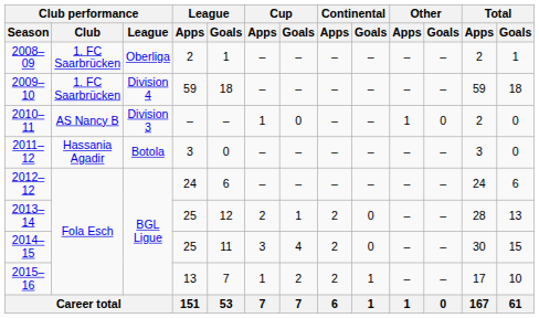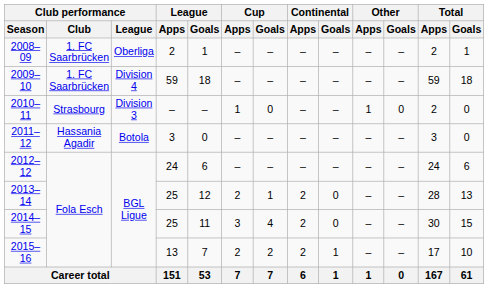2010–11 | Club performance / Club: AS Nancy B -> Strasbourg
2015–16 | Cup / Apps: 1 -> 2
